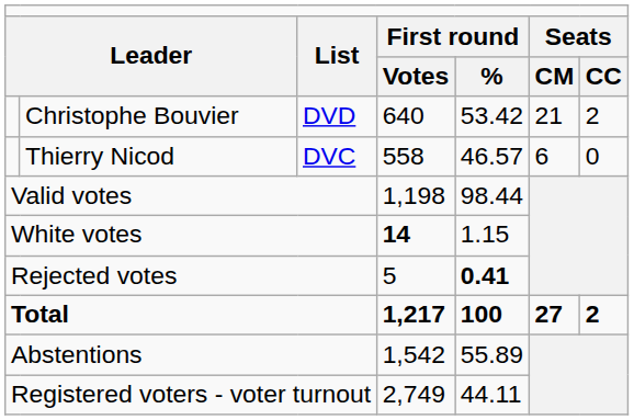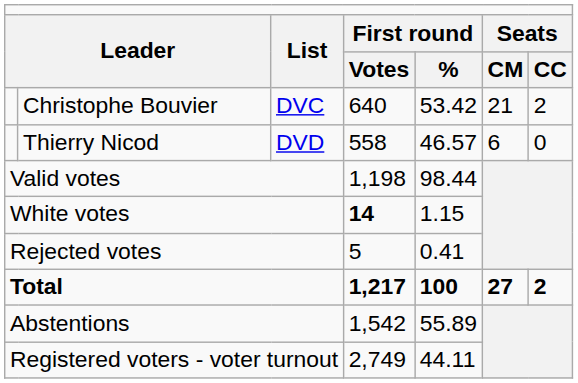Christophe Bouvier | column 3: DVD -> DVC
Thierry Nicod | column 3: DVC -> DVD
Rejected votes | column 5: bold -> normal
